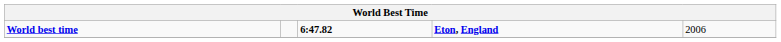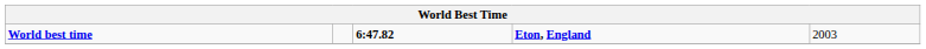World best time | column 5: 2006 -> 2003
